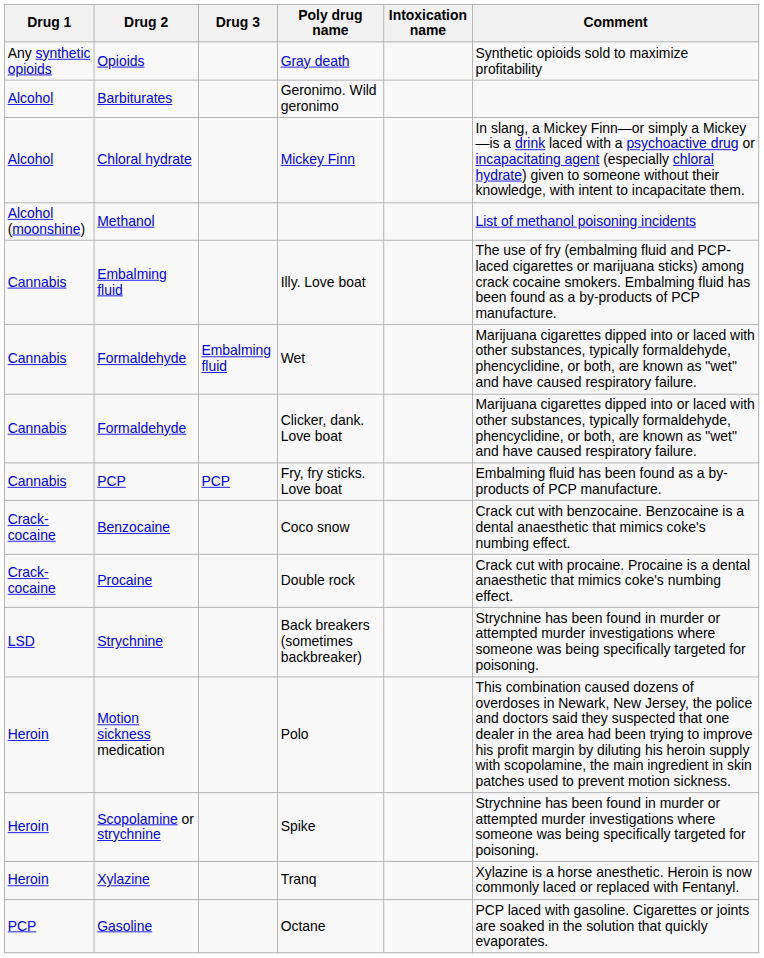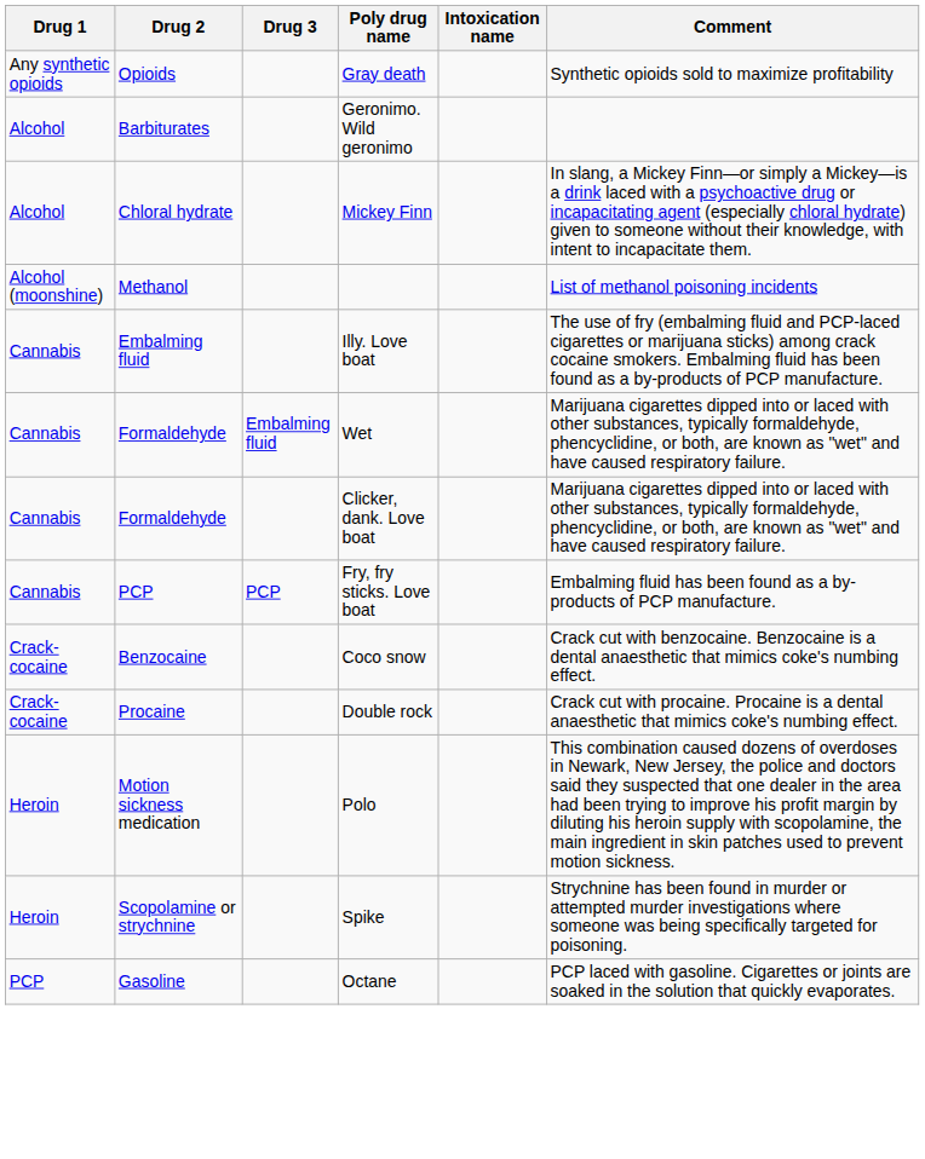- row: LSD | Strychnine | Back breakers (sometimes backbreaker) | Strychnine has been found in murder or attempted murder investigations where someone was being specifically targeted for poisoning.
- row: Heroin | Xylazine | Tranq | Xylazine is a horse anesthetic. Heroin is now commonly laced or replaced with Fentanyl.
